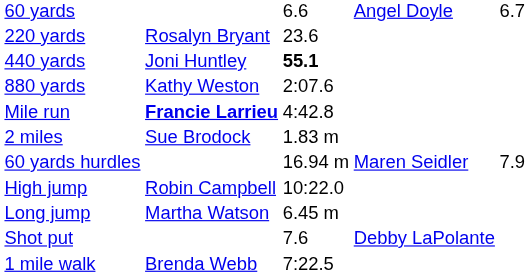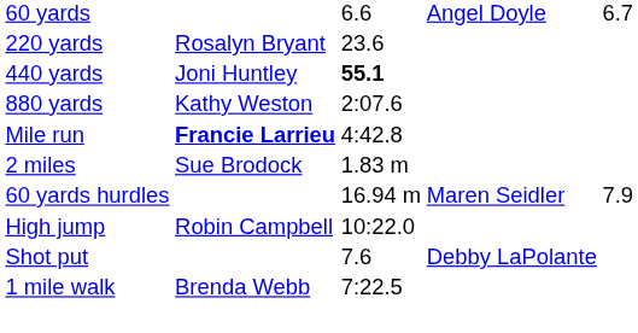- row: Long jump | Martha Watson | 6.45 m
